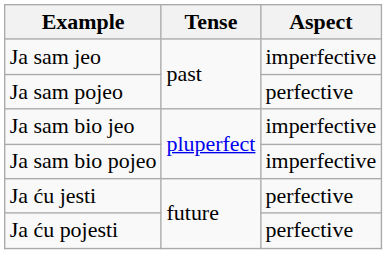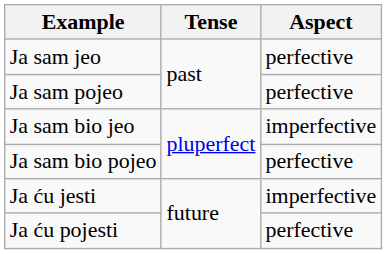Ja sam jeo | Aspect: imperfective -> perfective
Ja sam bio pojeo | Aspect: imperfective -> perfective
Ja ću jesti | Aspect: perfective -> imperfective
